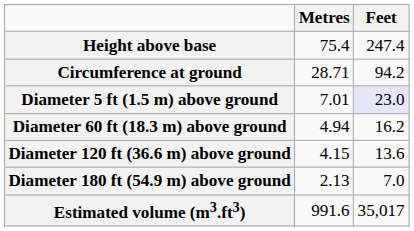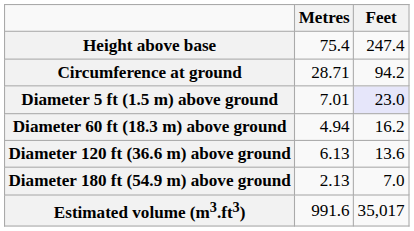Diameter 120 ft (36.6 m) above ground | Metres: 4.15 -> 6.13
